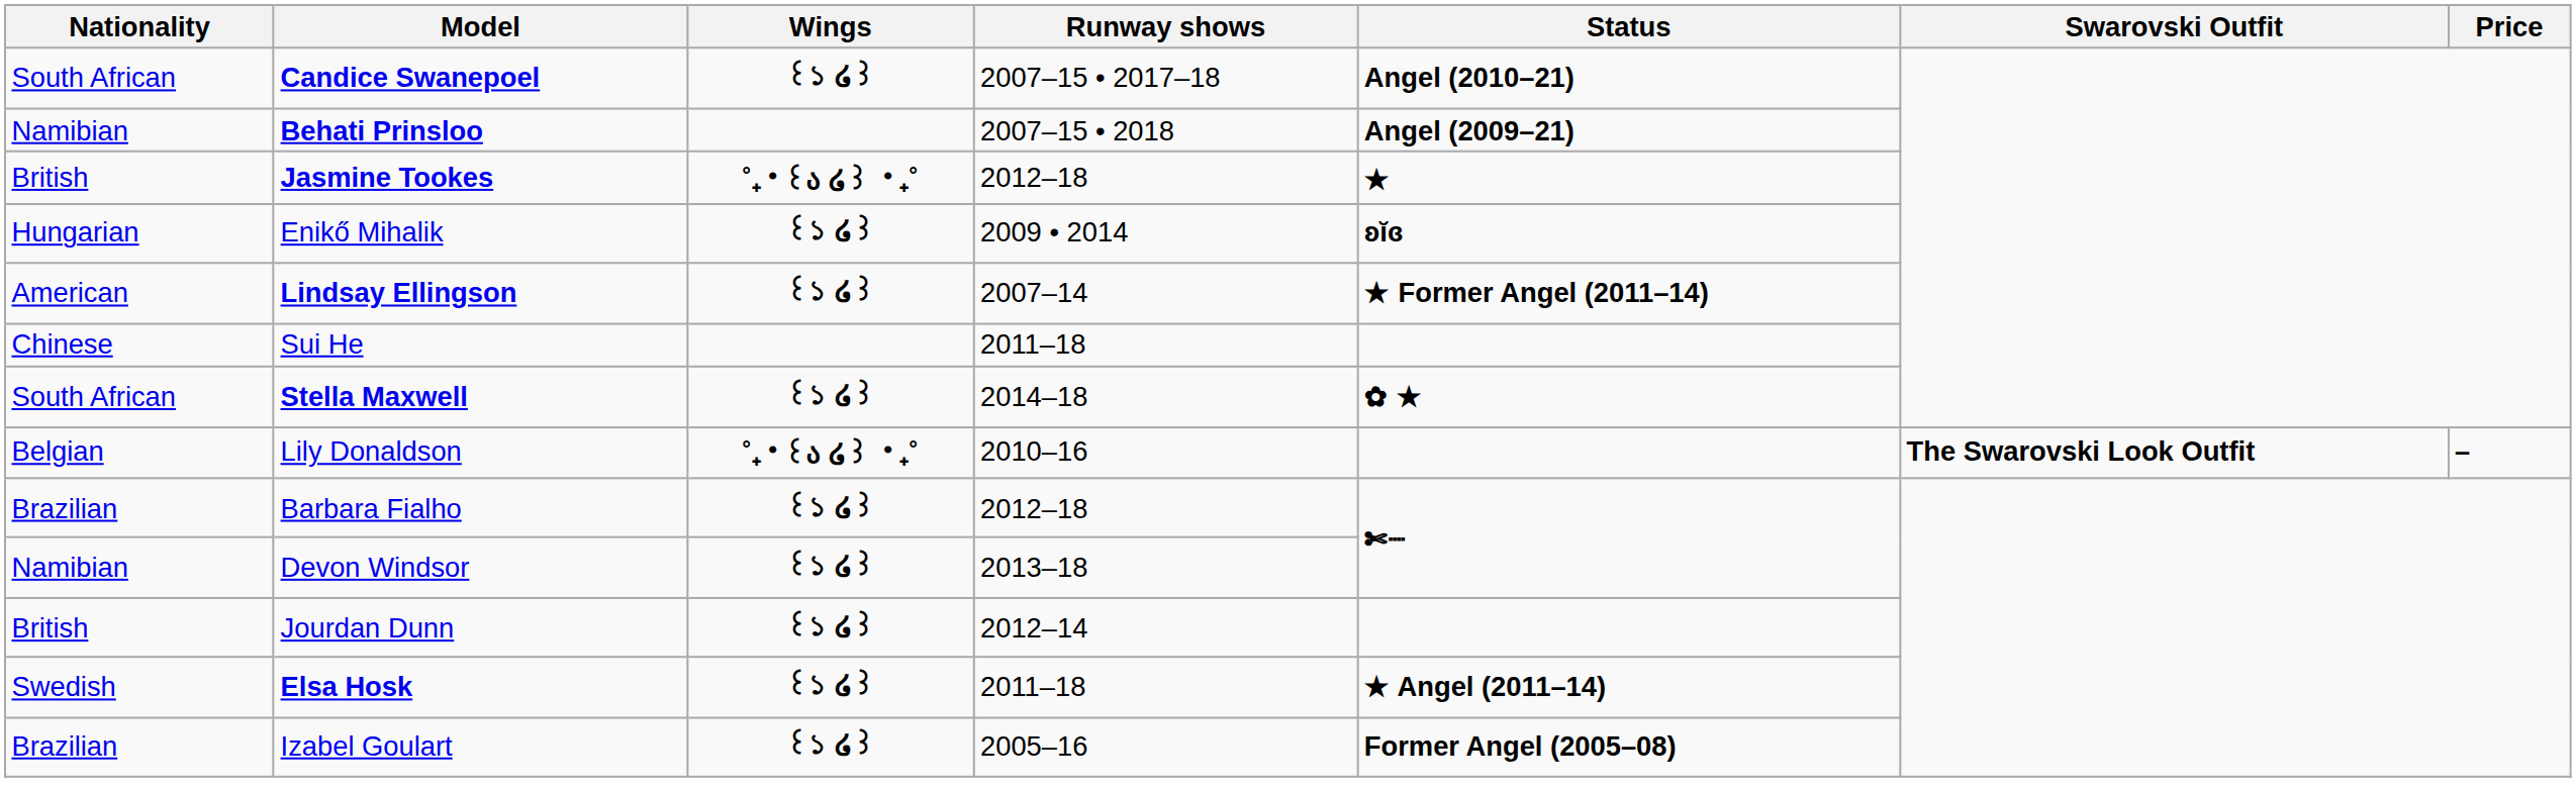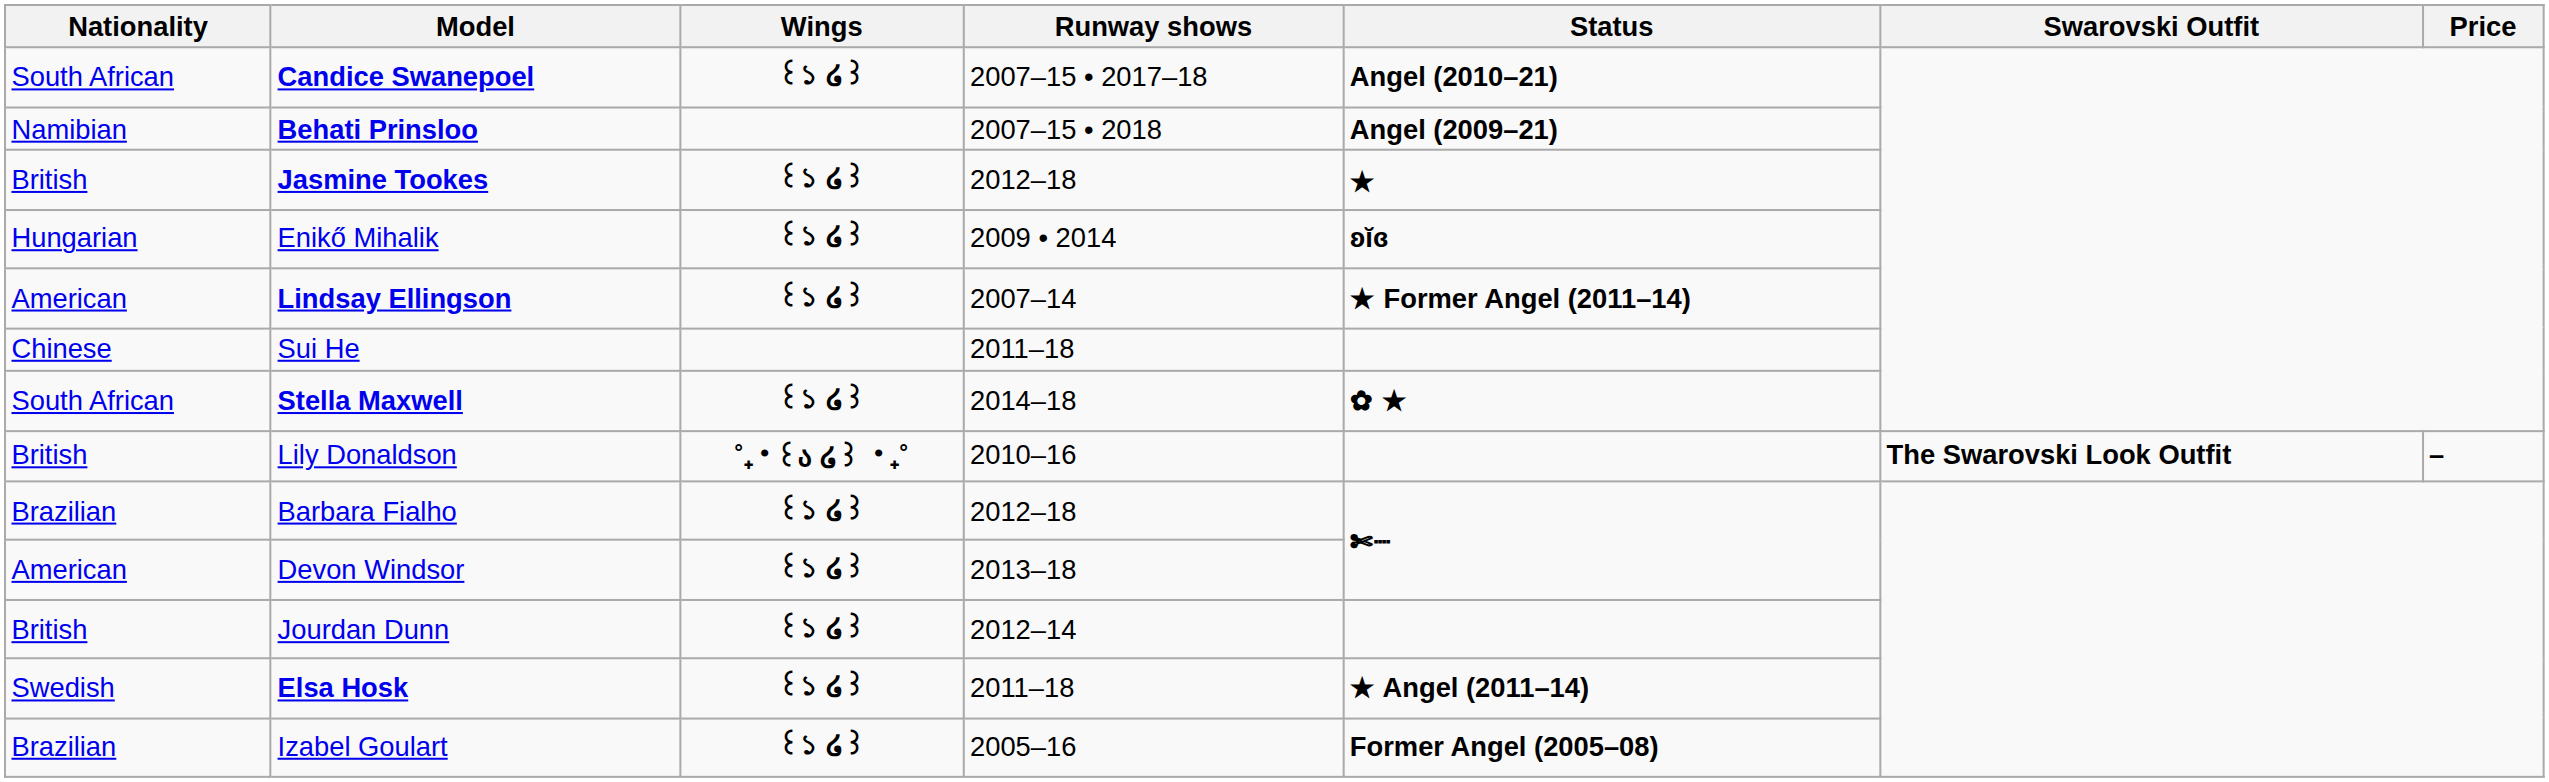Jasmine Tookes | Wings: ˚₊‧꒰ა ໒꒱ ‧₊˚ -> ꒰১ ໒꒱
Lily Donaldson | Nationality: Belgian -> British
Devon Windsor | Nationality: Namibian -> American
